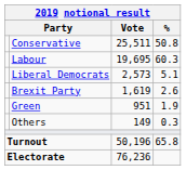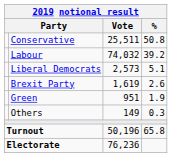Labour | Vote: 19,695 -> 74,032
Labour | %: 60.3 -> 39.2
